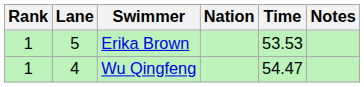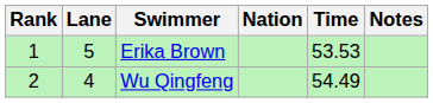Wu Qingfeng | Rank: 1 -> 2
Wu Qingfeng | Time: 54.47 -> 54.49
